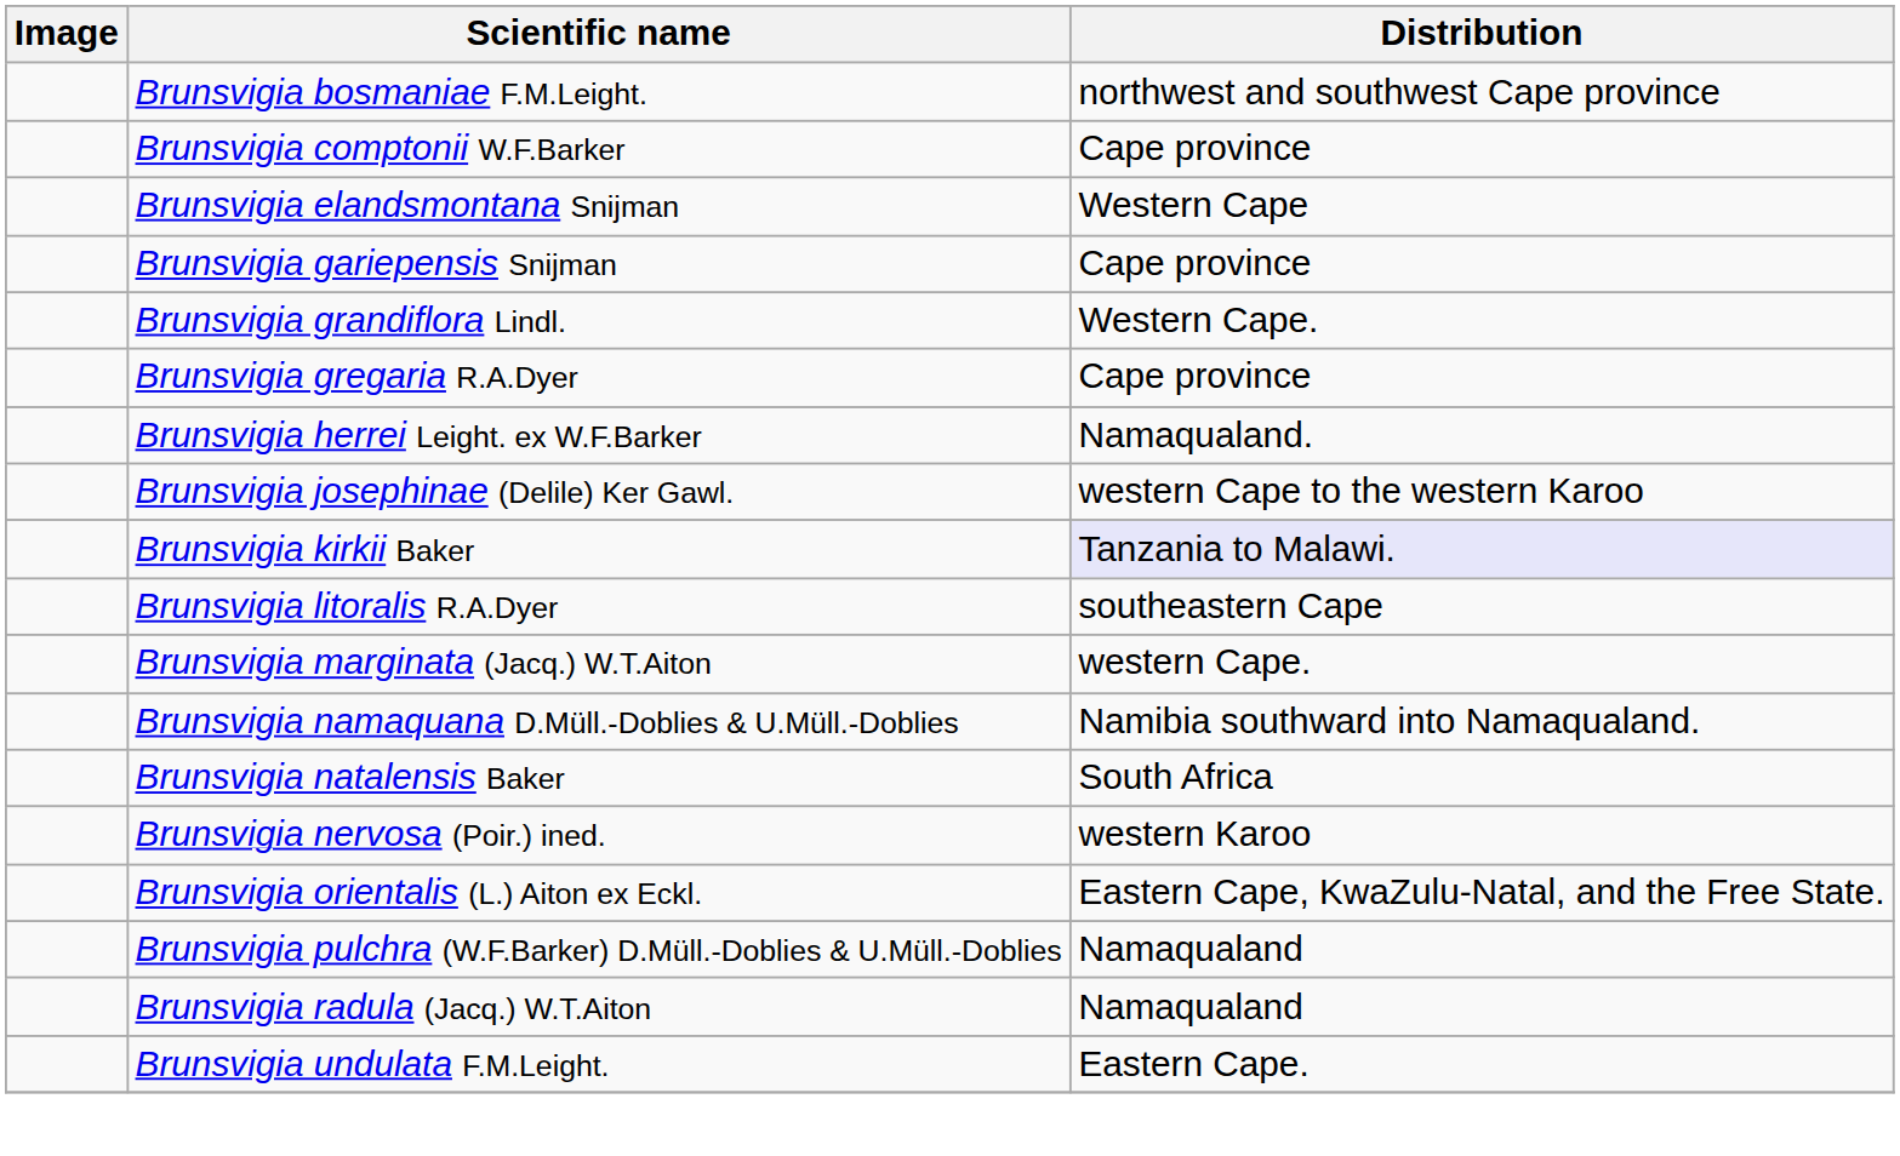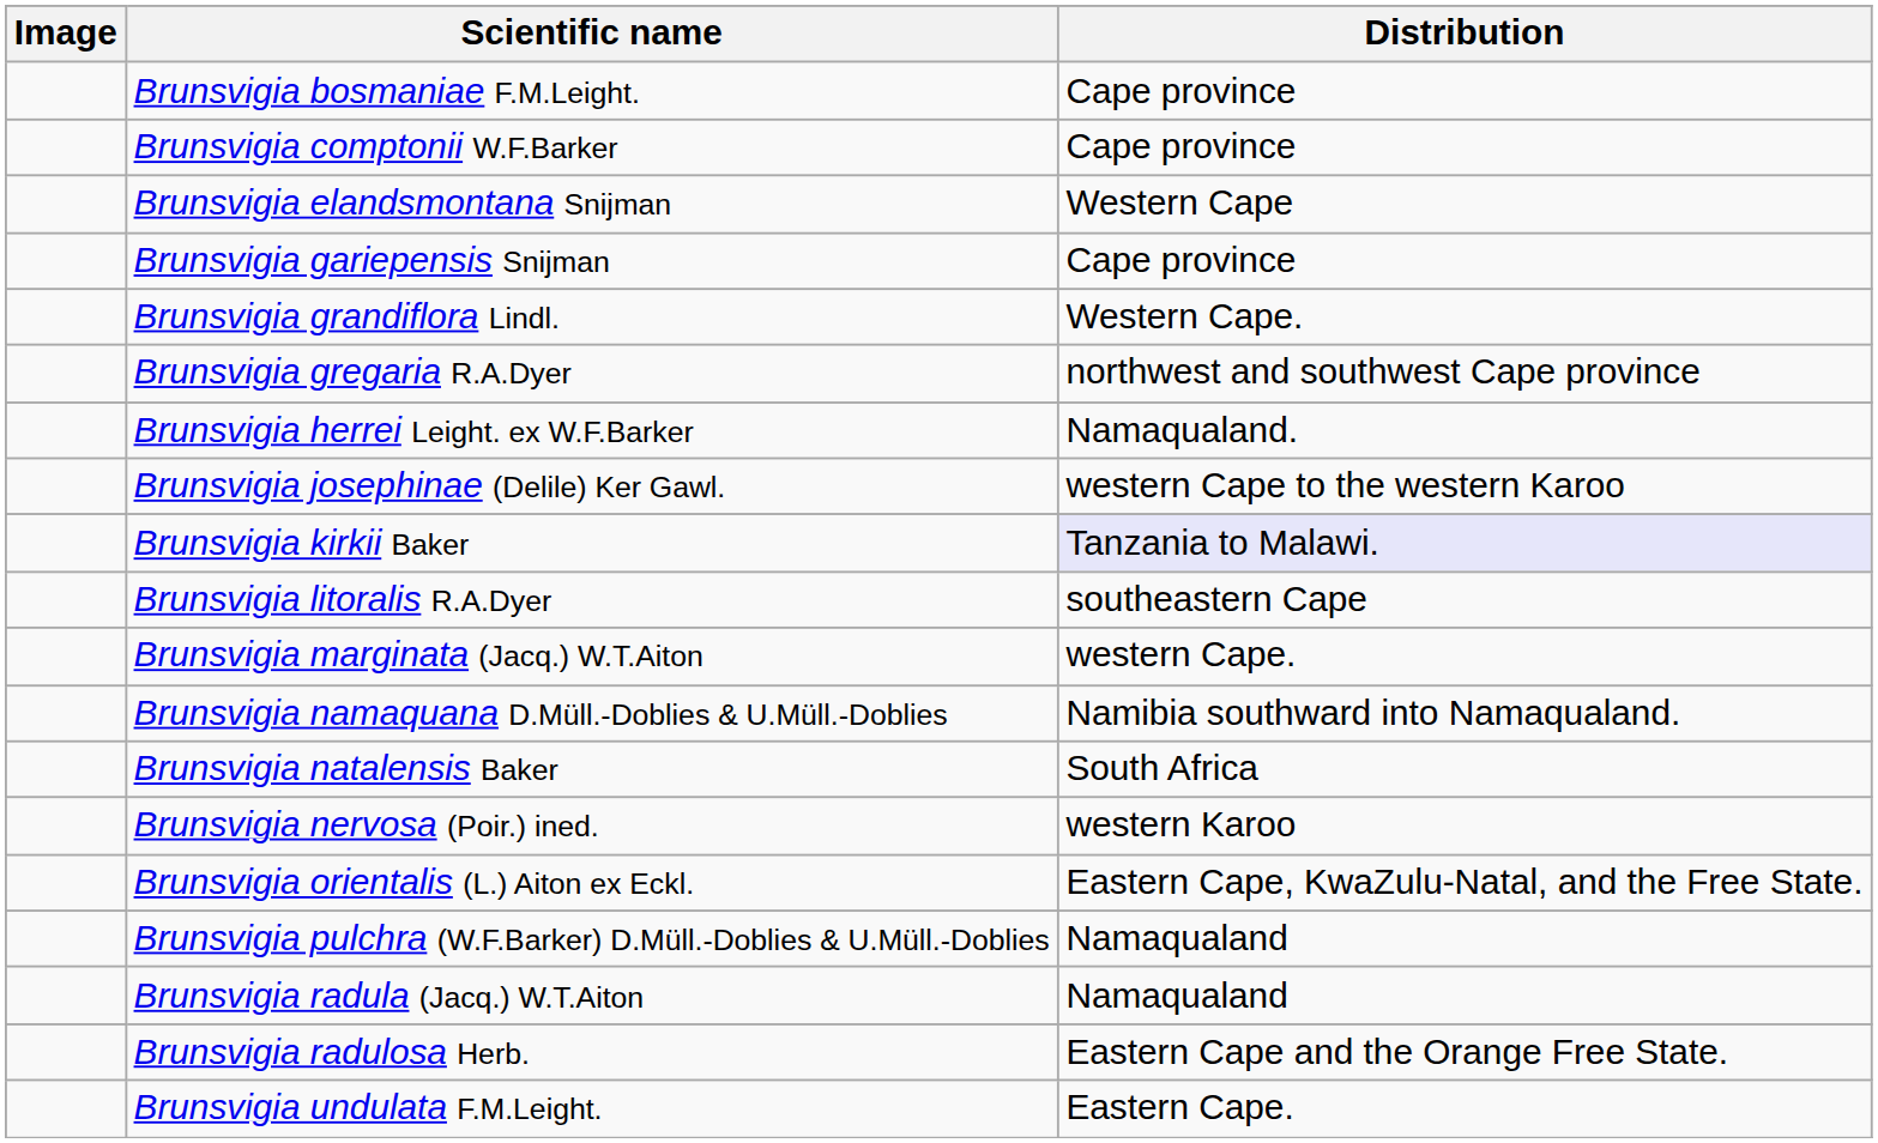Brunsvigia bosmaniae F.M.Leight. | Distribution: northwest and southwest Cape province -> Cape province
Brunsvigia gregaria R.A.Dyer | Distribution: Cape province -> northwest and southwest Cape province
+ row: Brunsvigia radulosa Herb. | Eastern Cape and the Orange Free State.
